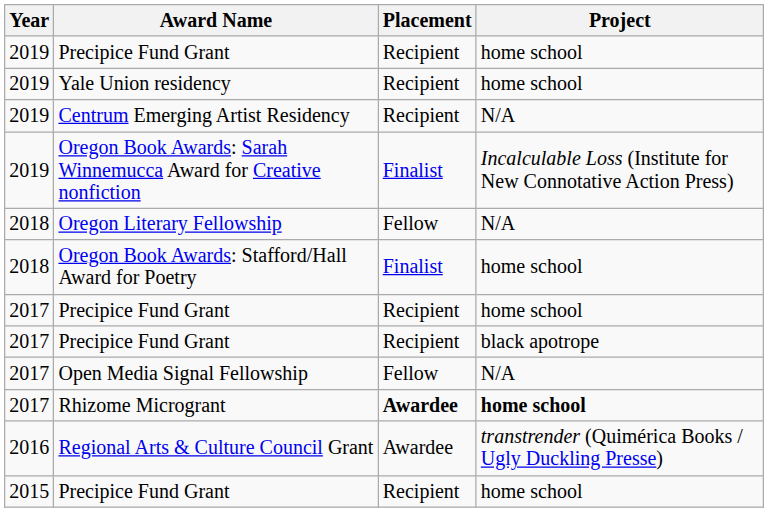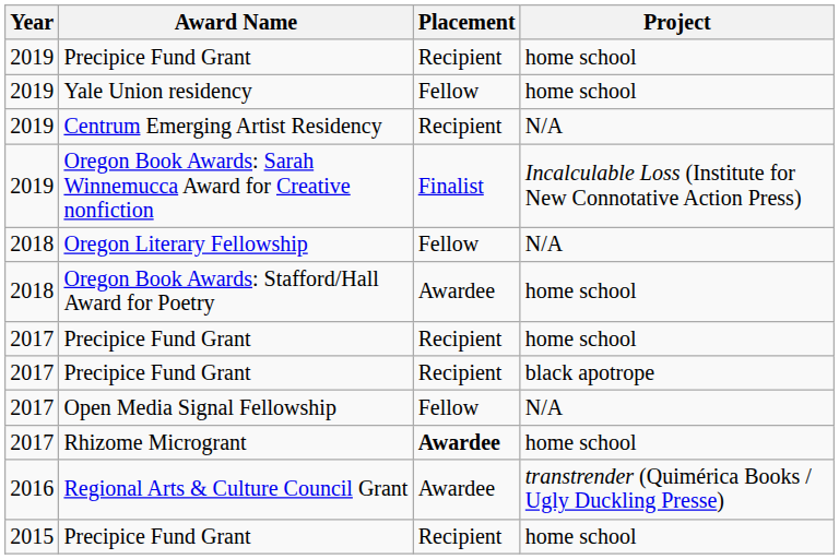Yale Union residency | Placement: Recipient -> Fellow
Oregon Book Awards: Stafford/Hall Award for Poetry | Placement: Finalist -> Awardee
Rhizome Microgrant | Project: bold -> normal
